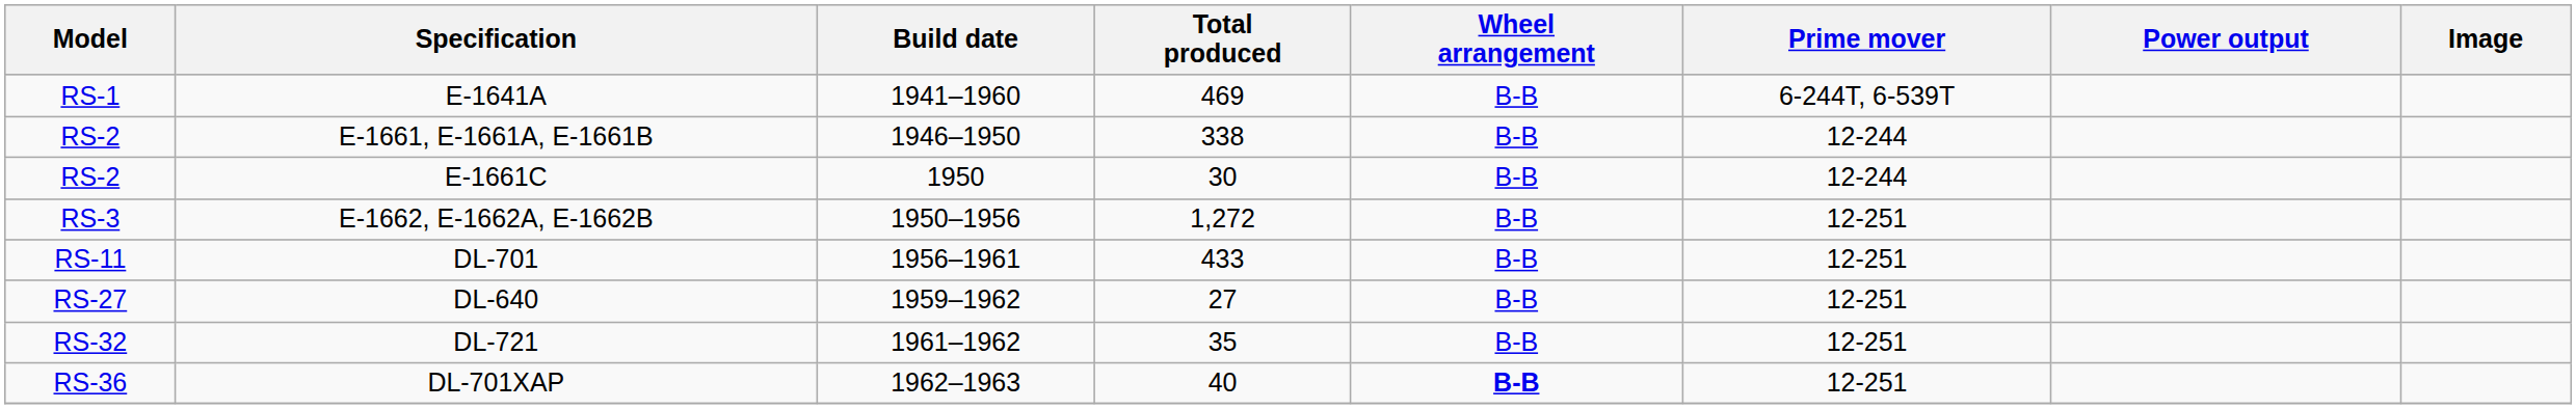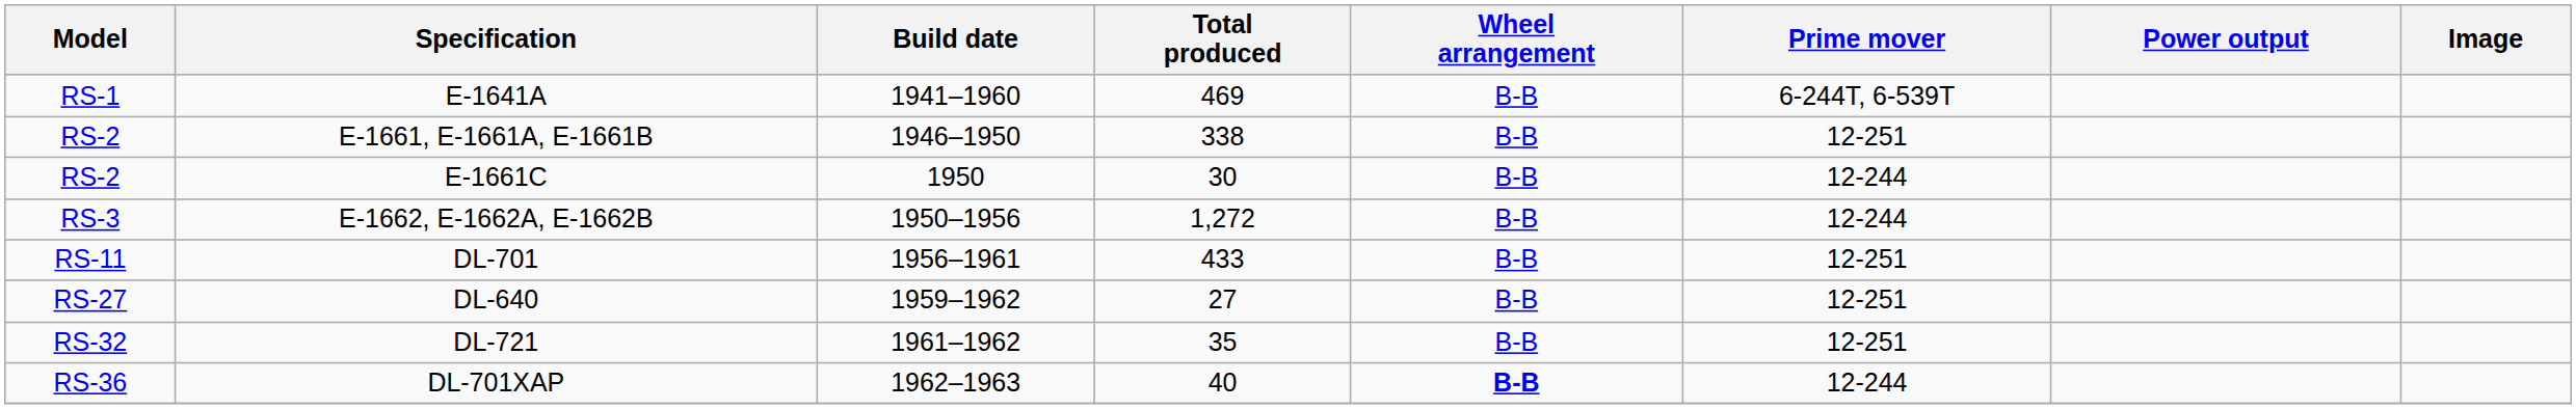E-1661, E-1661A, E-1661B | Prime mover: 12-244 -> 12-251
E-1662, E-1662A, E-1662B | Prime mover: 12-251 -> 12-244
DL-701XAP | Prime mover: 12-251 -> 12-244
